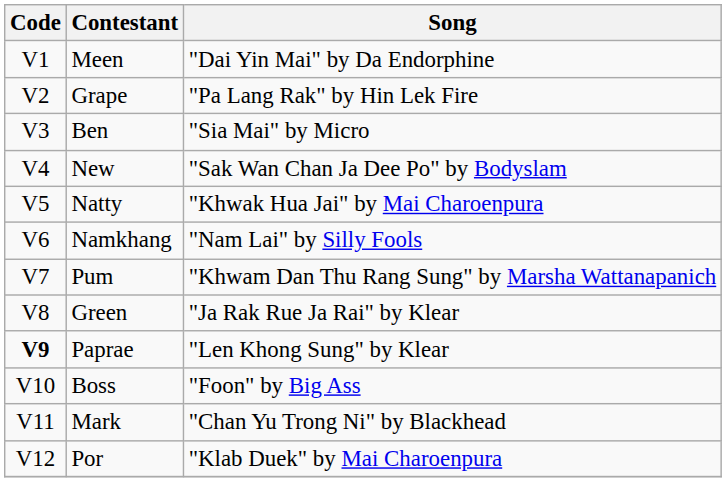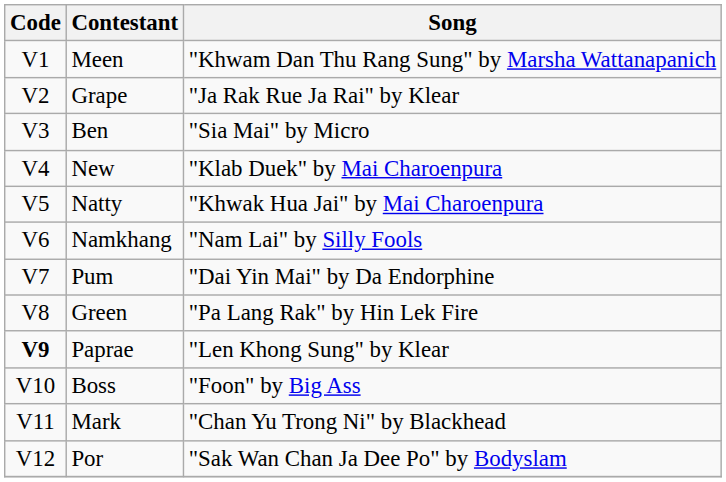Meen | Song: "Dai Yin Mai" by Da Endorphine -> "Khwam Dan Thu Rang Sung" by Marsha Wattanapanich
Grape | Song: "Pa Lang Rak" by Hin Lek Fire -> "Ja Rak Rue Ja Rai" by Klear
New | Song: "Sak Wan Chan Ja Dee Po" by Bodyslam -> "Klab Duek" by Mai Charoenpura
Pum | Song: "Khwam Dan Thu Rang Sung" by Marsha Wattanapanich -> "Dai Yin Mai" by Da Endorphine
Green | Song: "Ja Rak Rue Ja Rai" by Klear -> "Pa Lang Rak" by Hin Lek Fire
Por | Song: "Klab Duek" by Mai Charoenpura -> "Sak Wan Chan Ja Dee Po" by Bodyslam
